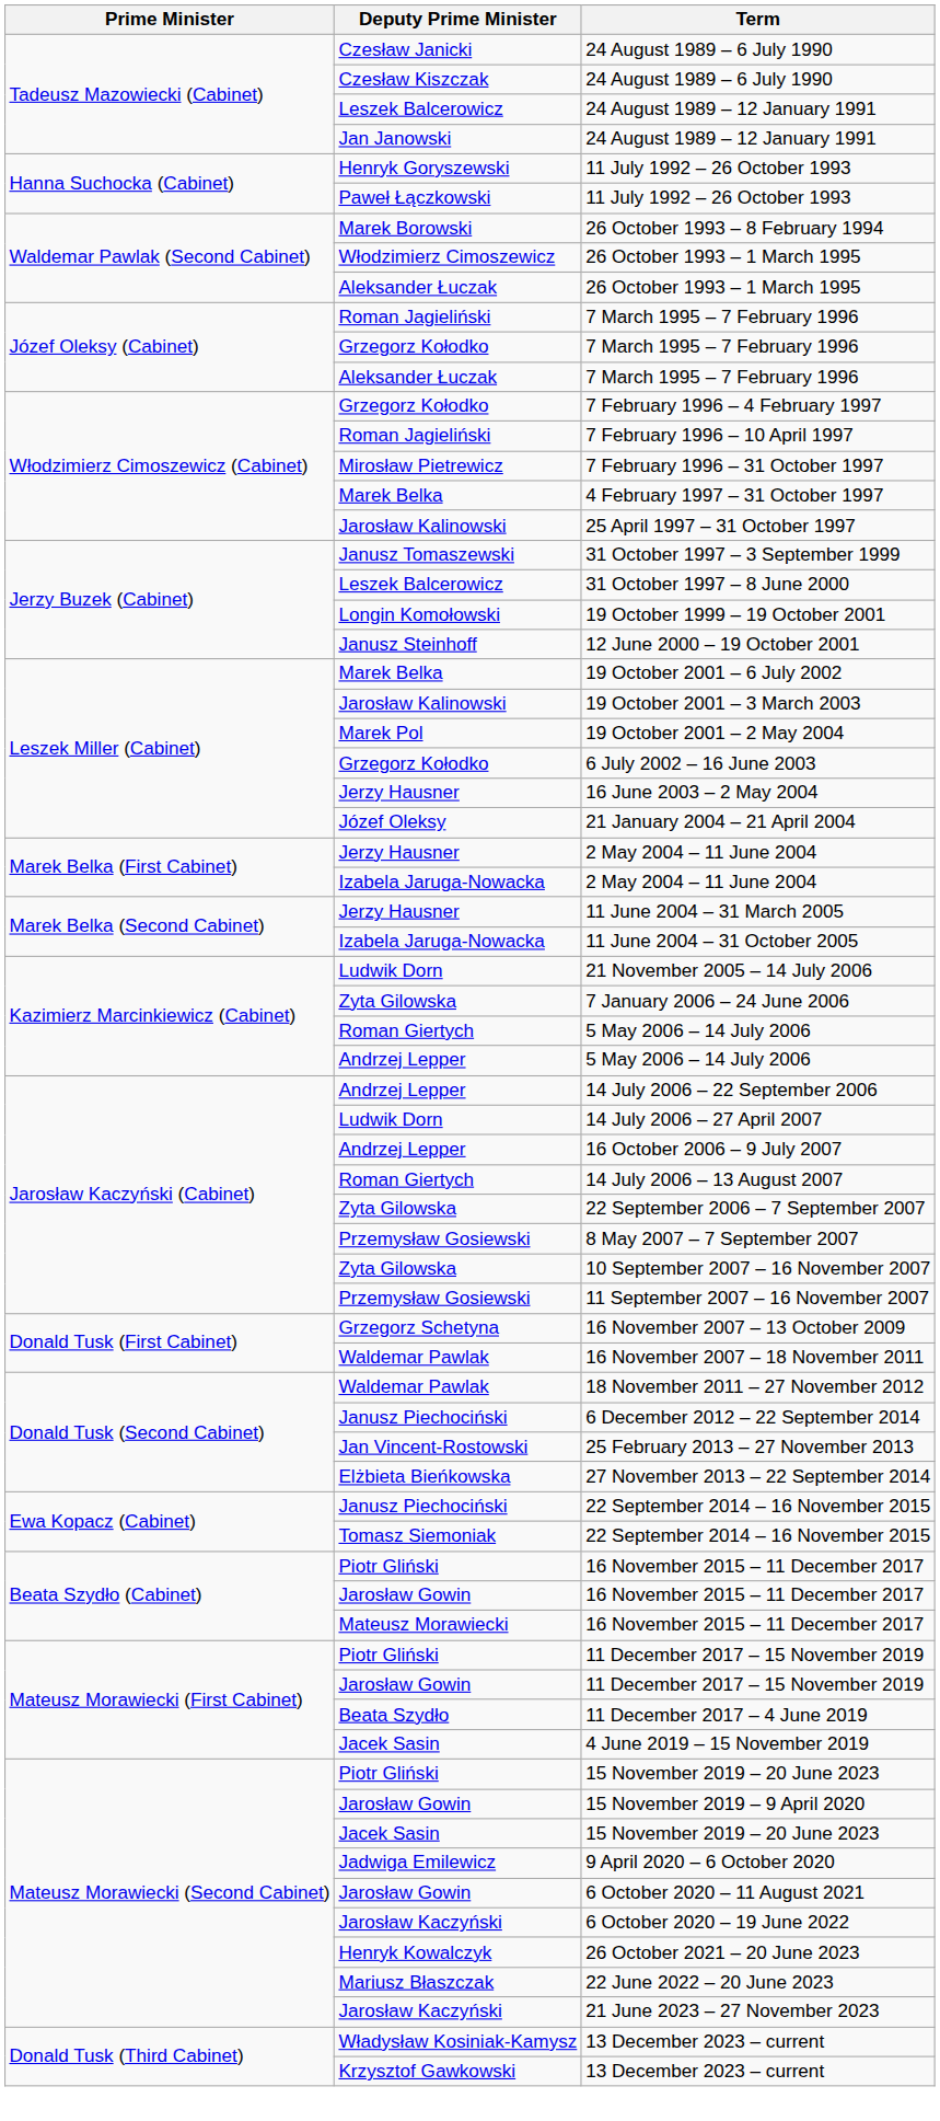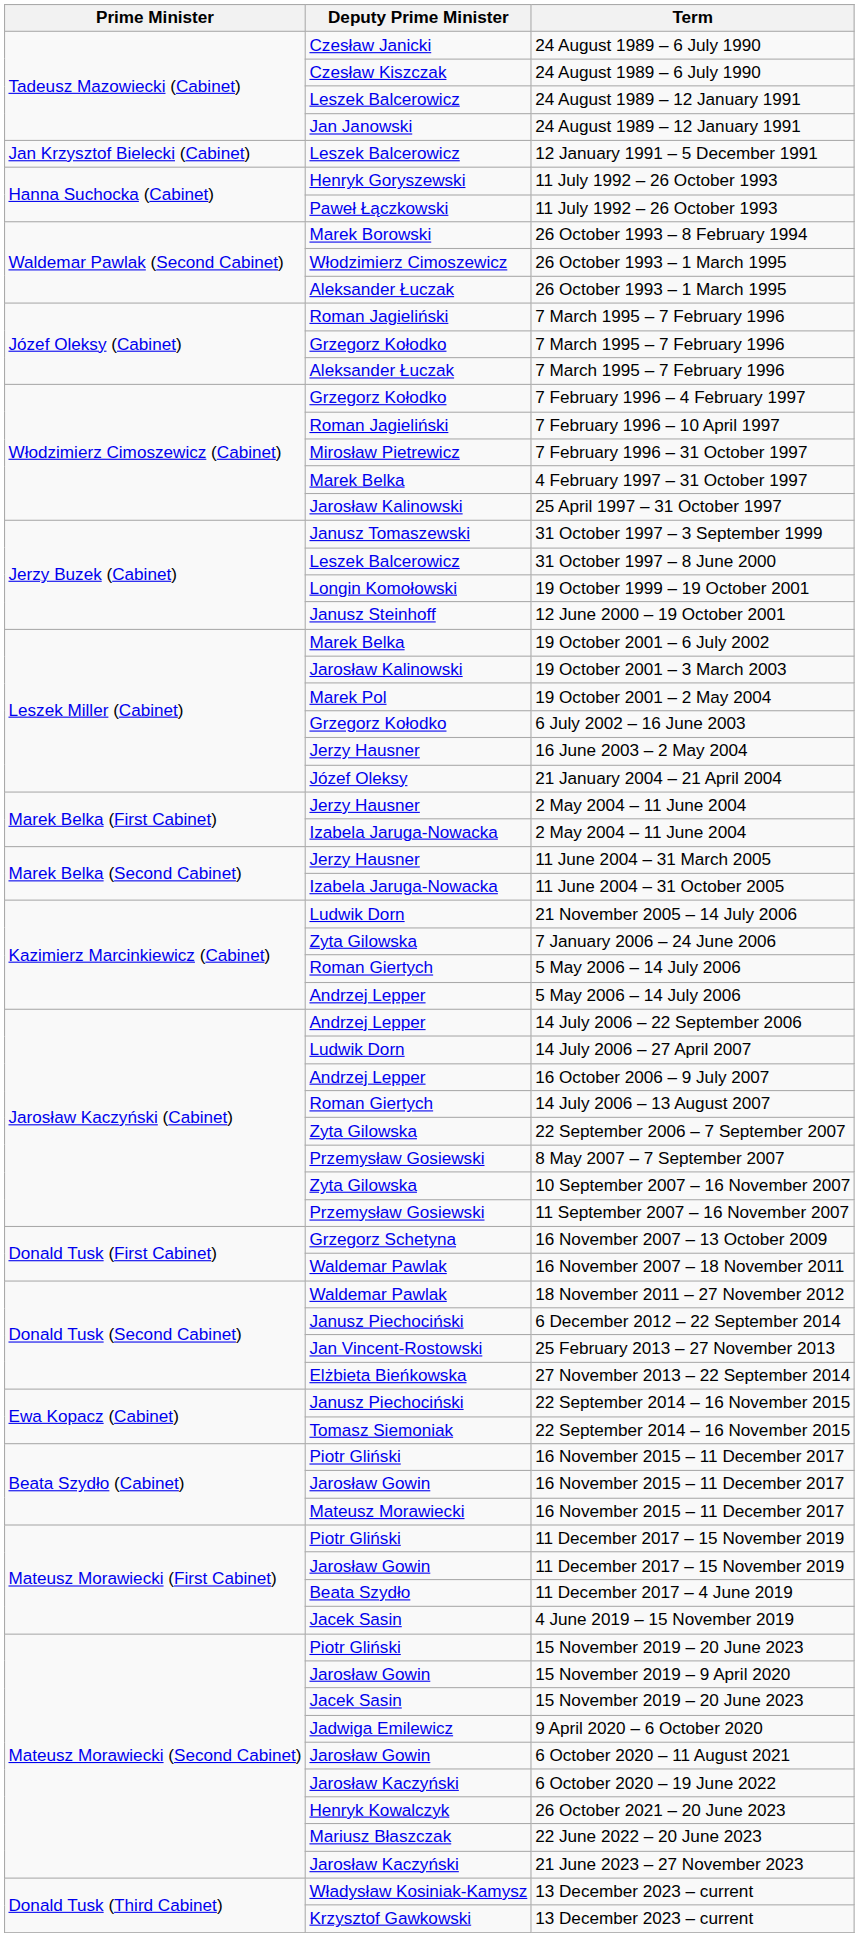+ row: Jan Krzysztof Bielecki (Cabinet) | Leszek Balcerowicz | 12 January 1991 – 5 December 1991
